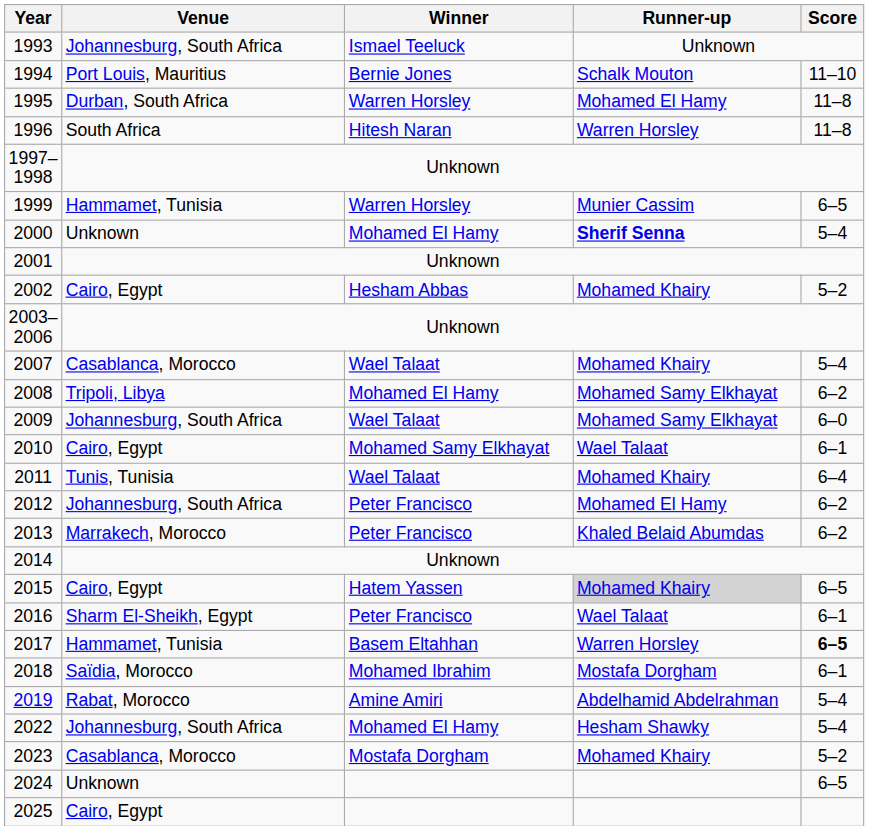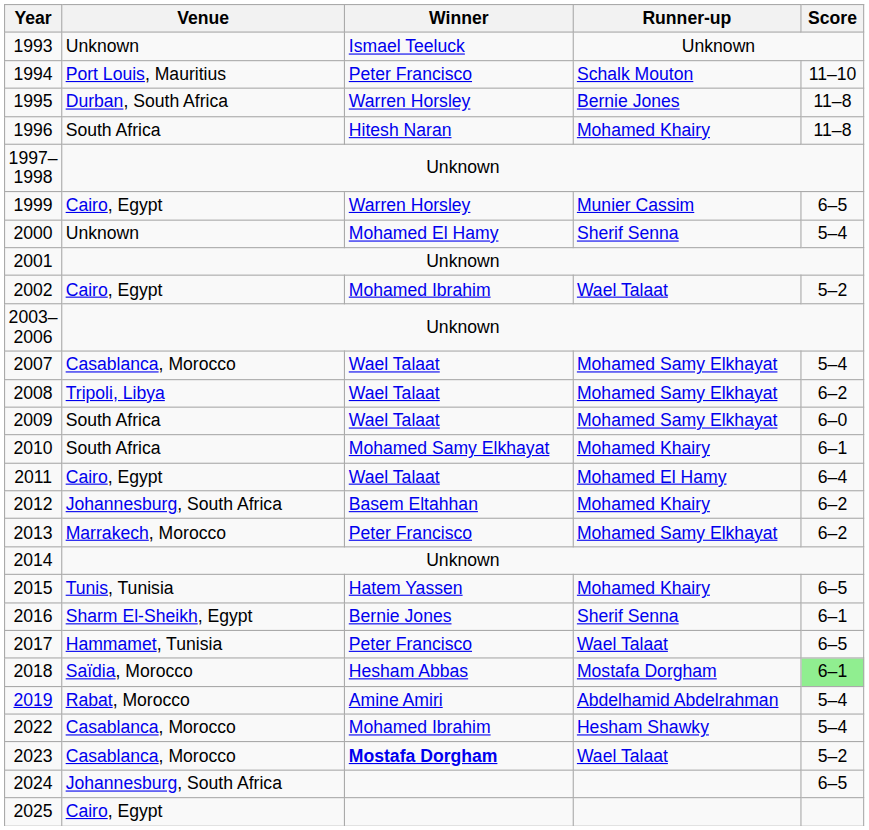1993 | Venue: Johannesburg, South Africa -> Unknown
1994 | Winner: Bernie Jones -> Peter Francisco
1995 | Runner-up: Mohamed El Hamy -> Bernie Jones
1996 | Runner-up: Warren Horsley -> Mohamed Khairy
1999 | Venue: Hammamet, Tunisia -> Cairo, Egypt
2000 | Runner-up: bold -> normal
2002 | Winner: Hesham Abbas -> Mohamed Ibrahim
2002 | Runner-up: Mohamed Khairy -> Wael Talaat
2007 | Runner-up: Mohamed Khairy -> Mohamed Samy Elkhayat
2008 | Winner: Mohamed El Hamy -> Wael Talaat
2009 | Venue: Johannesburg, South Africa -> South Africa
2010 | Venue: Cairo, Egypt -> South Africa
2010 | Runner-up: Wael Talaat -> Mohamed Khairy
2011 | Venue: Tunis, Tunisia -> Cairo, Egypt
2011 | Runner-up: Mohamed Khairy -> Mohamed El Hamy
2012 | Winner: Peter Francisco -> Basem Eltahhan
2012 | Runner-up: Mohamed El Hamy -> Mohamed Khairy
2013 | Runner-up: Khaled Belaid Abumdas -> Mohamed Samy Elkhayat
2015 | Venue: Cairo, Egypt -> Tunis, Tunisia
2015 | Runner-up: lightgrey background -> no background
2016 | Winner: Peter Francisco -> Bernie Jones
2016 | Runner-up: Wael Talaat -> Sherif Senna
2017 | Winner: Basem Eltahhan -> Peter Francisco
2017 | Runner-up: Warren Horsley -> Wael Talaat
2017 | Score: bold -> normal
2018 | Winner: Mohamed Ibrahim -> Hesham Abbas
2018 | Score: no background -> lightgreen background
2022 | Venue: Johannesburg, South Africa -> Casablanca, Morocco
2022 | Winner: Mohamed El Hamy -> Mohamed Ibrahim
2023 | Winner: normal -> bold
2023 | Runner-up: Mohamed Khairy -> Wael Talaat
2024 | Venue: Unknown -> Johannesburg, South Africa
